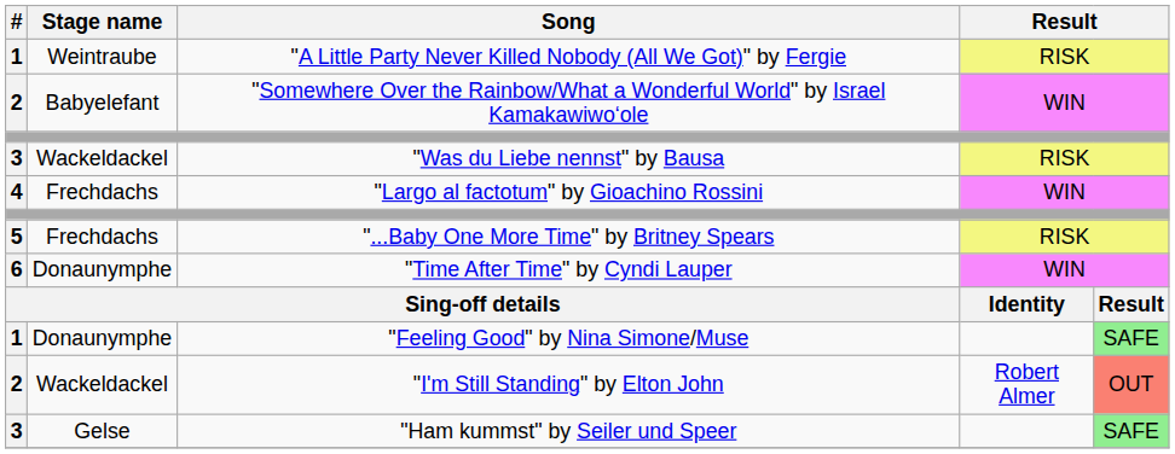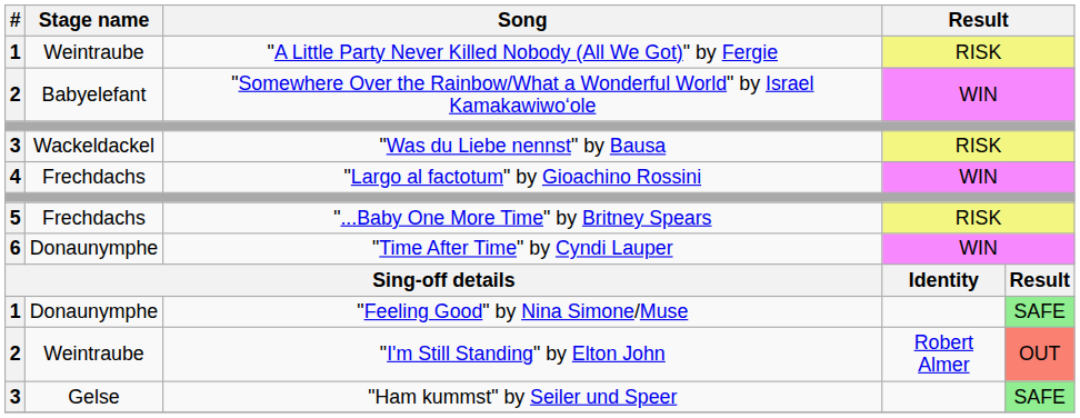"I'm Still Standing" by Elton John | Stage name: Wackeldackel -> Weintraube
